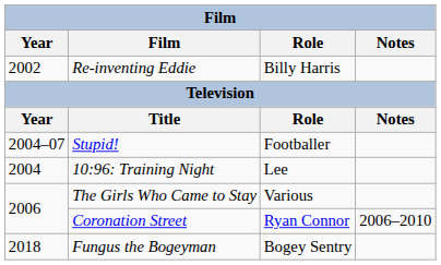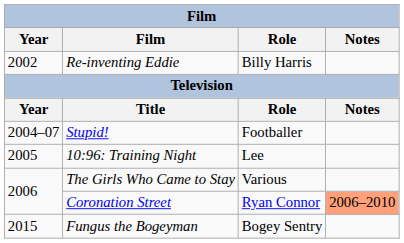10:96: Training Night | Year: 2004 -> 2005
Coronation Street | Notes: no background -> lightsalmon background
Fungus the Bogeyman | Year: 2018 -> 2015
